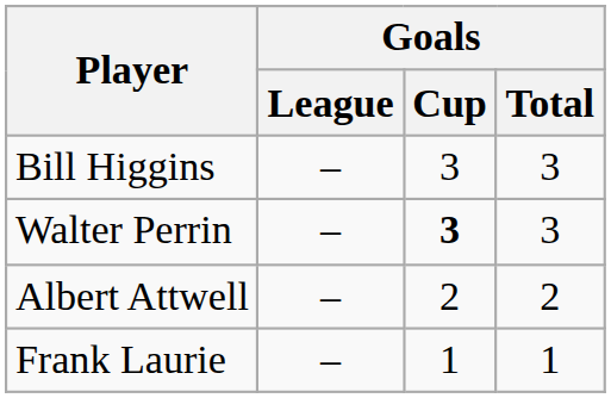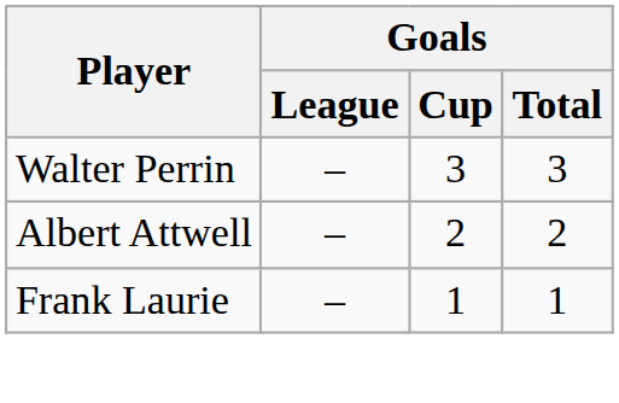- row: Bill Higgins | – | 3 | 3
Walter Perrin | Goals / Cup: bold -> normal
